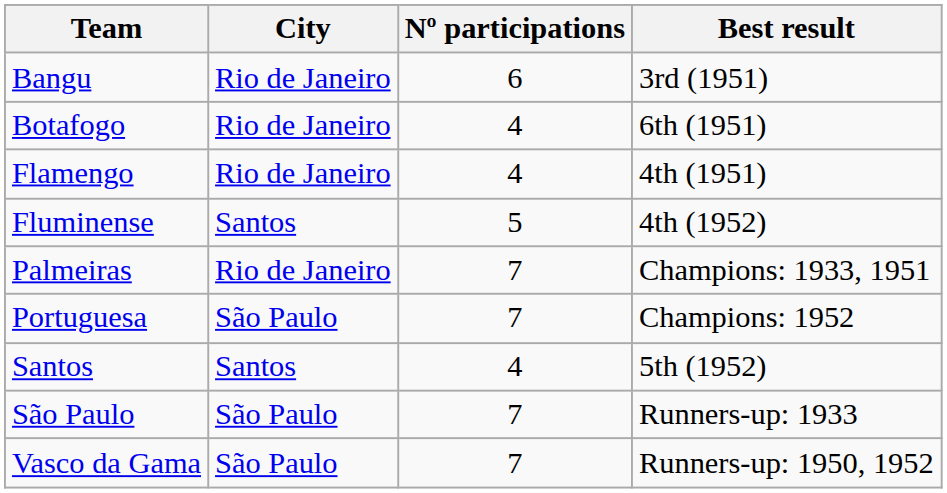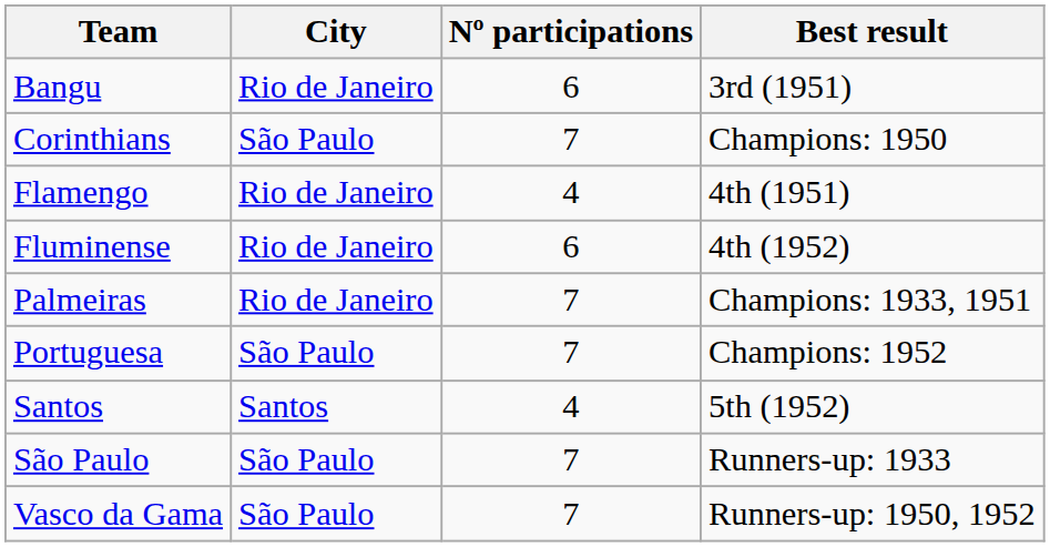- row: Botafogo | Rio de Janeiro | 4 | 6th (1951)
+ row: Corinthians | São Paulo | 7 | Champions: 1950
Fluminense | City: Santos -> Rio de Janeiro
Fluminense | Nº participations: 5 -> 6
